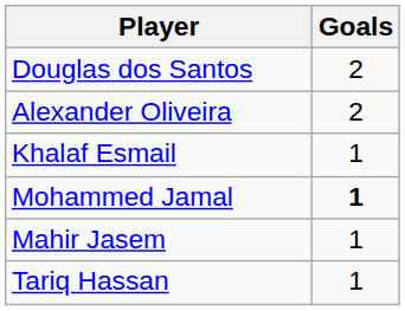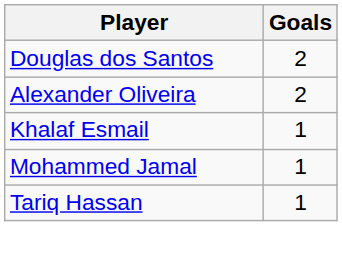Mohammed Jamal | Goals: bold -> normal
- row: Mahir Jasem | 1
